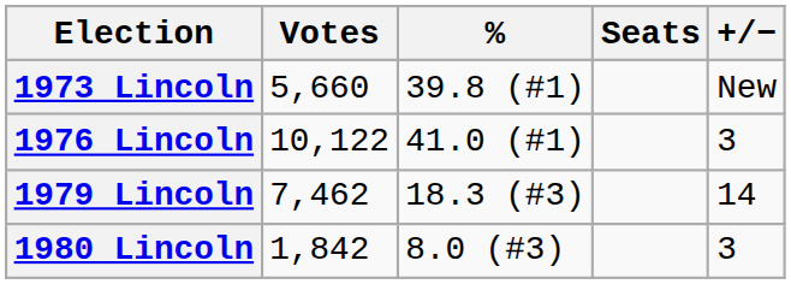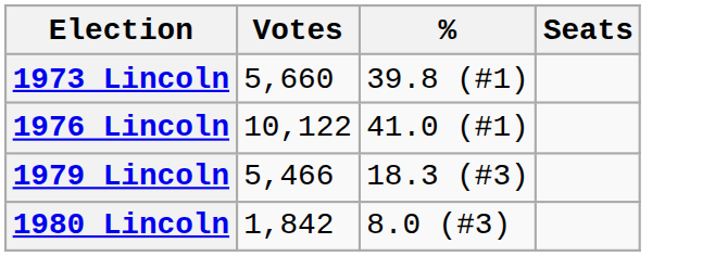- column: +/− | New | 3 | 14 | 3
1979 Lincoln | Votes: 7,462 -> 5,466
